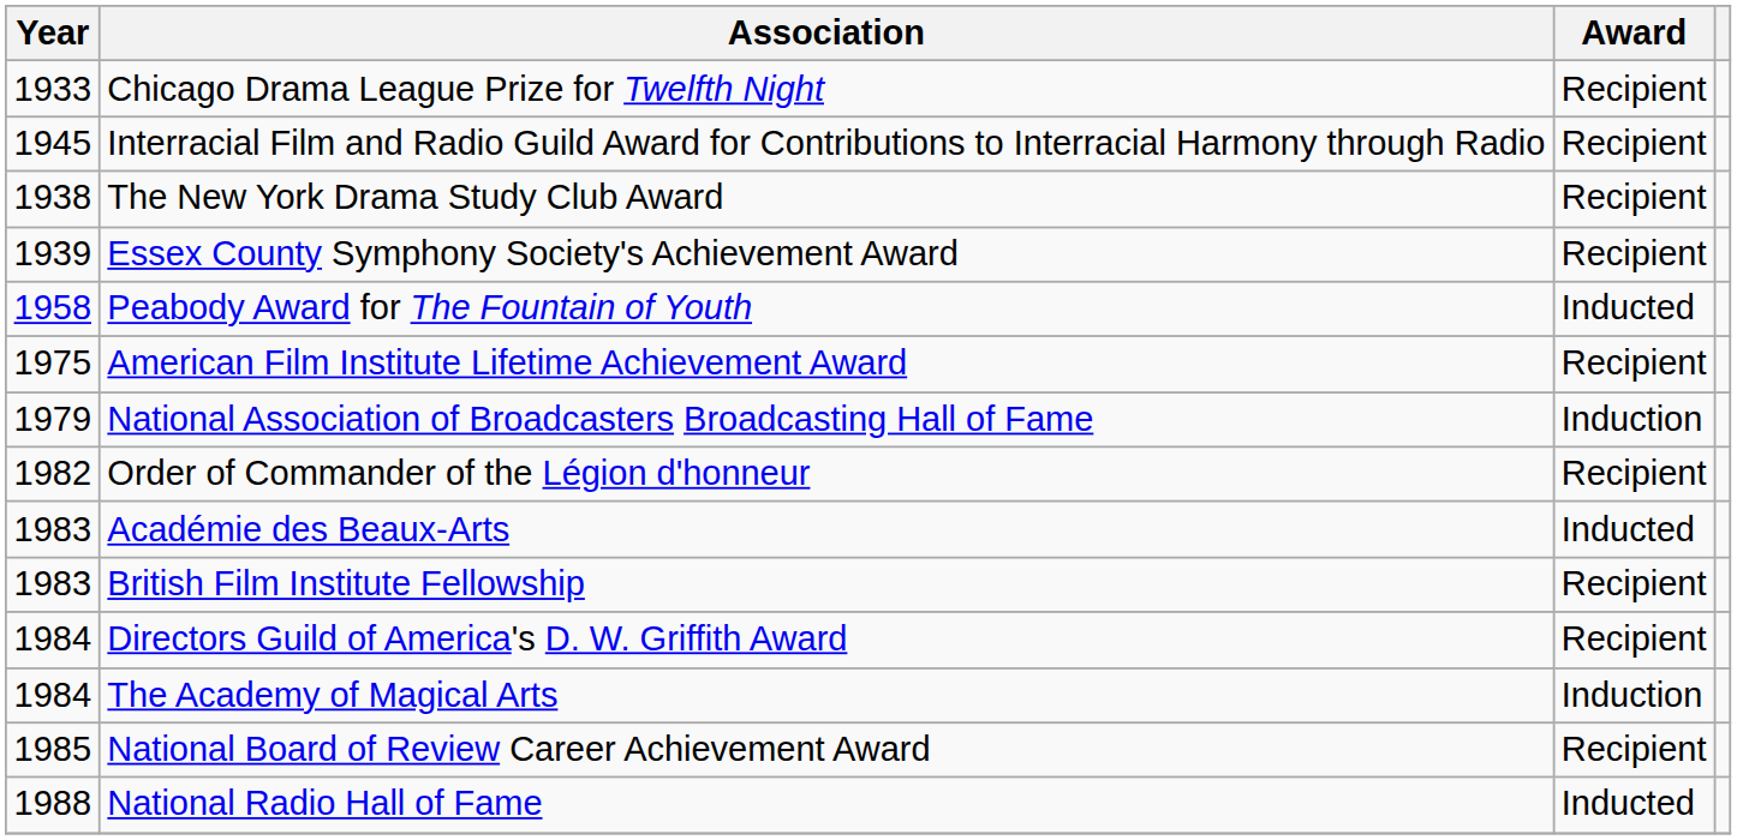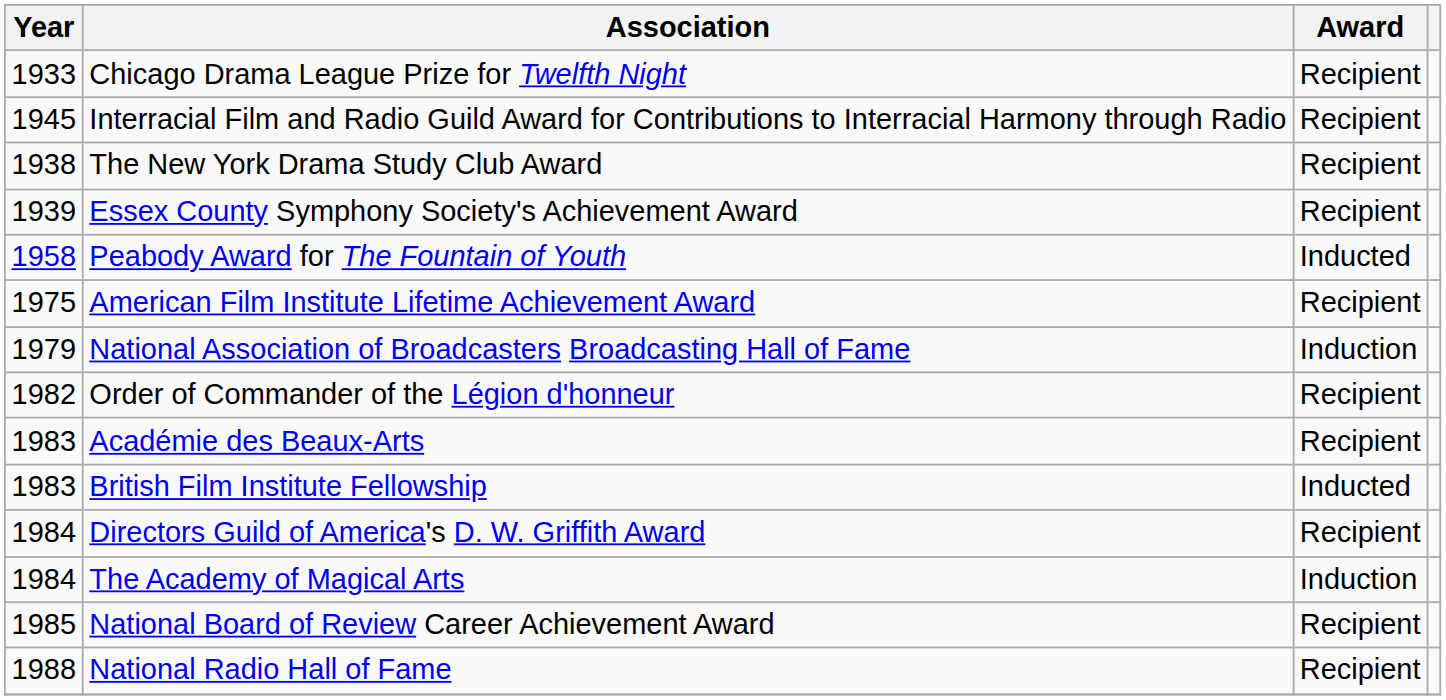Académie des Beaux-Arts | Award: Inducted -> Recipient
British Film Institute Fellowship | Award: Recipient -> Inducted
National Radio Hall of Fame | Award: Inducted -> Recipient
